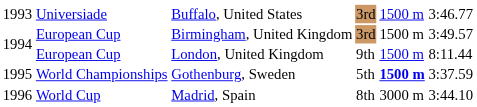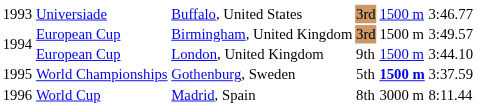London, United Kingdom | column 6: 8:11.44 -> 3:44.10
Madrid, Spain | column 6: 3:44.10 -> 8:11.44
